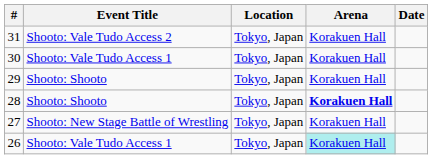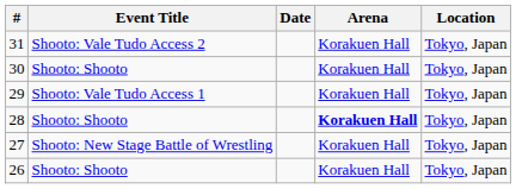columns swapped: Date <-> Location
30 | Event Title: Shooto: Vale Tudo Access 1 -> Shooto: Shooto
29 | Event Title: Shooto: Shooto -> Shooto: Vale Tudo Access 1
26 | Event Title: Shooto: Vale Tudo Access 1 -> Shooto: Shooto
26 | Arena: paleturquoise background -> no background
